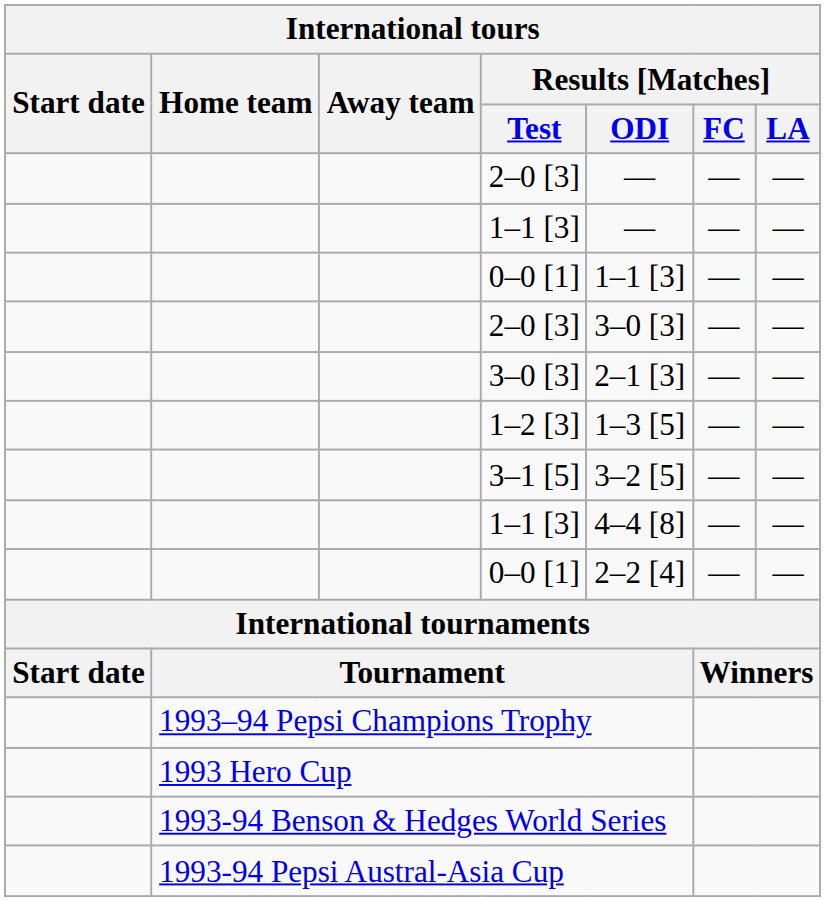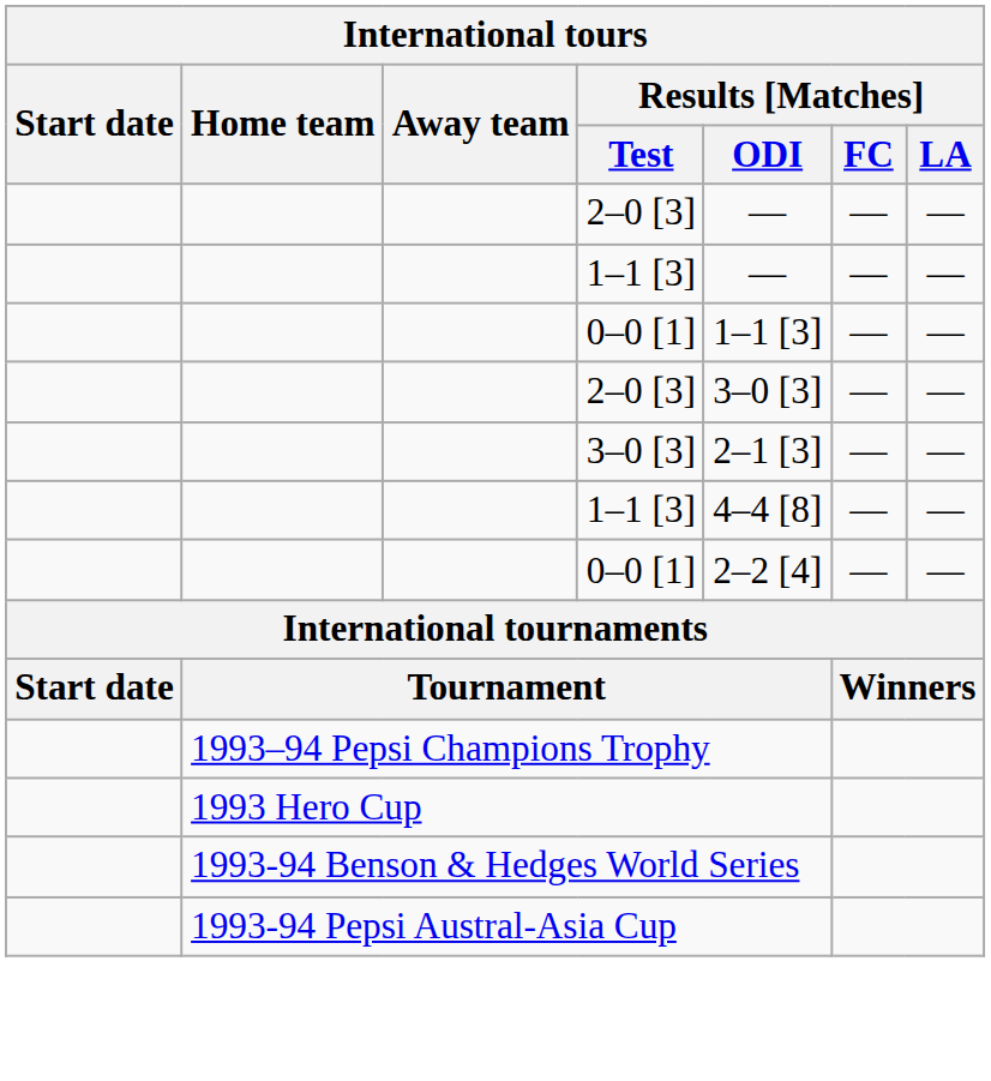- row: 1–2 [3] | 1–3 [5] | — | —
- row: 3–1 [5] | 3–2 [5] | — | —
